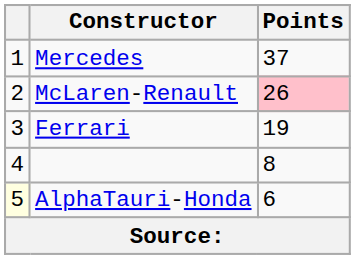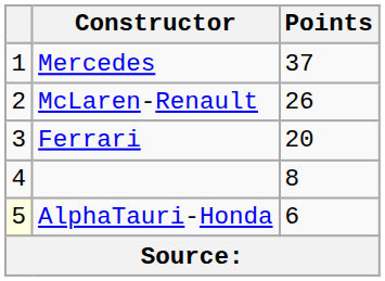McLaren-Renault | Points: pink background -> no background
Ferrari | Points: 19 -> 20
